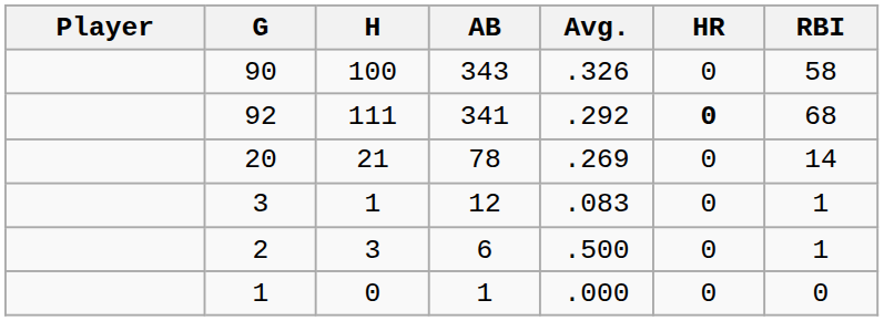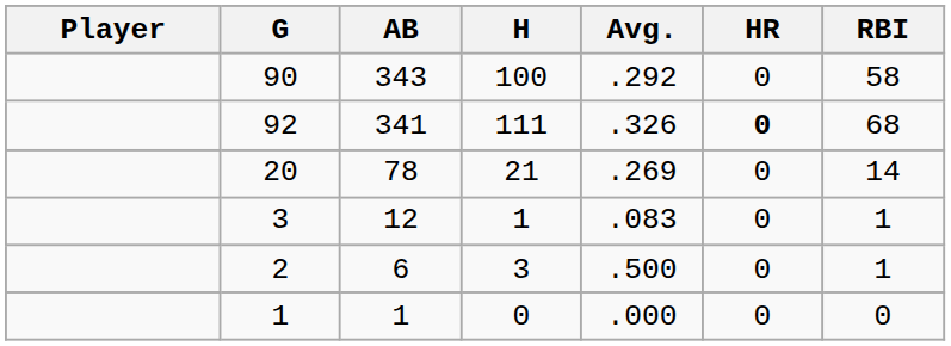columns swapped: AB <-> H
90 | Avg.: .326 -> .292
92 | Avg.: .292 -> .326
